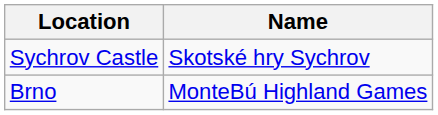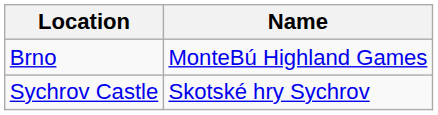rows swapped: Brno <-> Sychrov Castle
